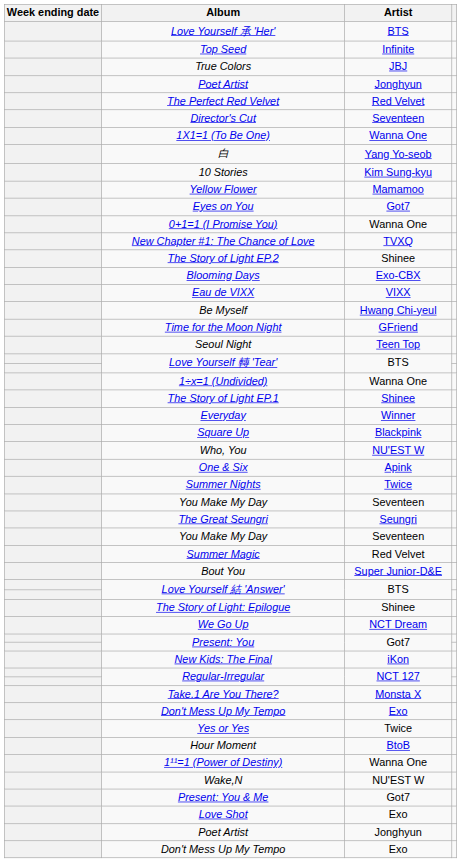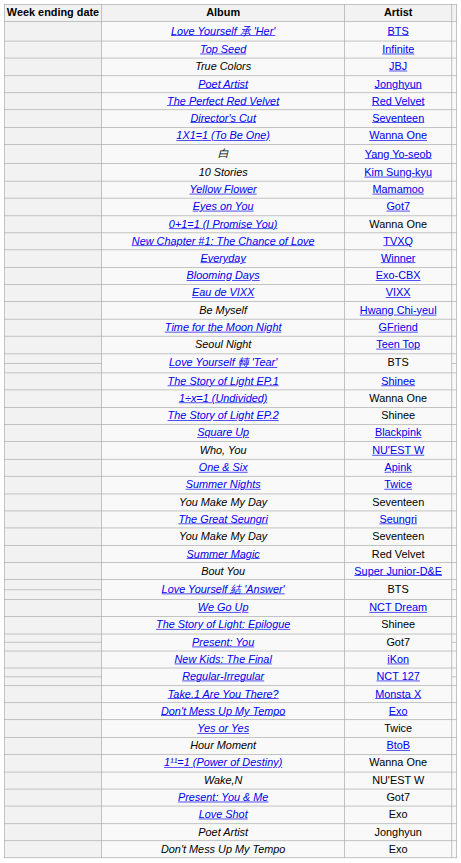rows swapped: Everyday <-> The Story of Light EP.2
rows swapped: The Story of Light EP.1 <-> 1÷x=1 (Undivided)
rows swapped: We Go Up <-> The Story of Light: Epilogue
